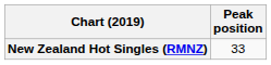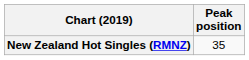New Zealand Hot Singles (RMNZ) | Peak position: 33 -> 35
